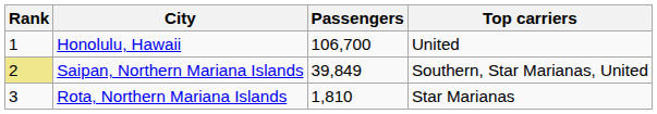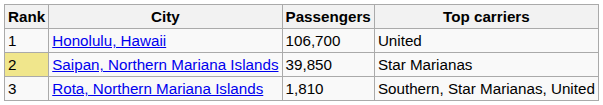Saipan, Northern Mariana Islands | Passengers: 39,849 -> 39,850
Saipan, Northern Mariana Islands | Top carriers: Southern, Star Marianas, United -> Star Marianas
Rota, Northern Mariana Islands | Top carriers: Star Marianas -> Southern, Star Marianas, United
